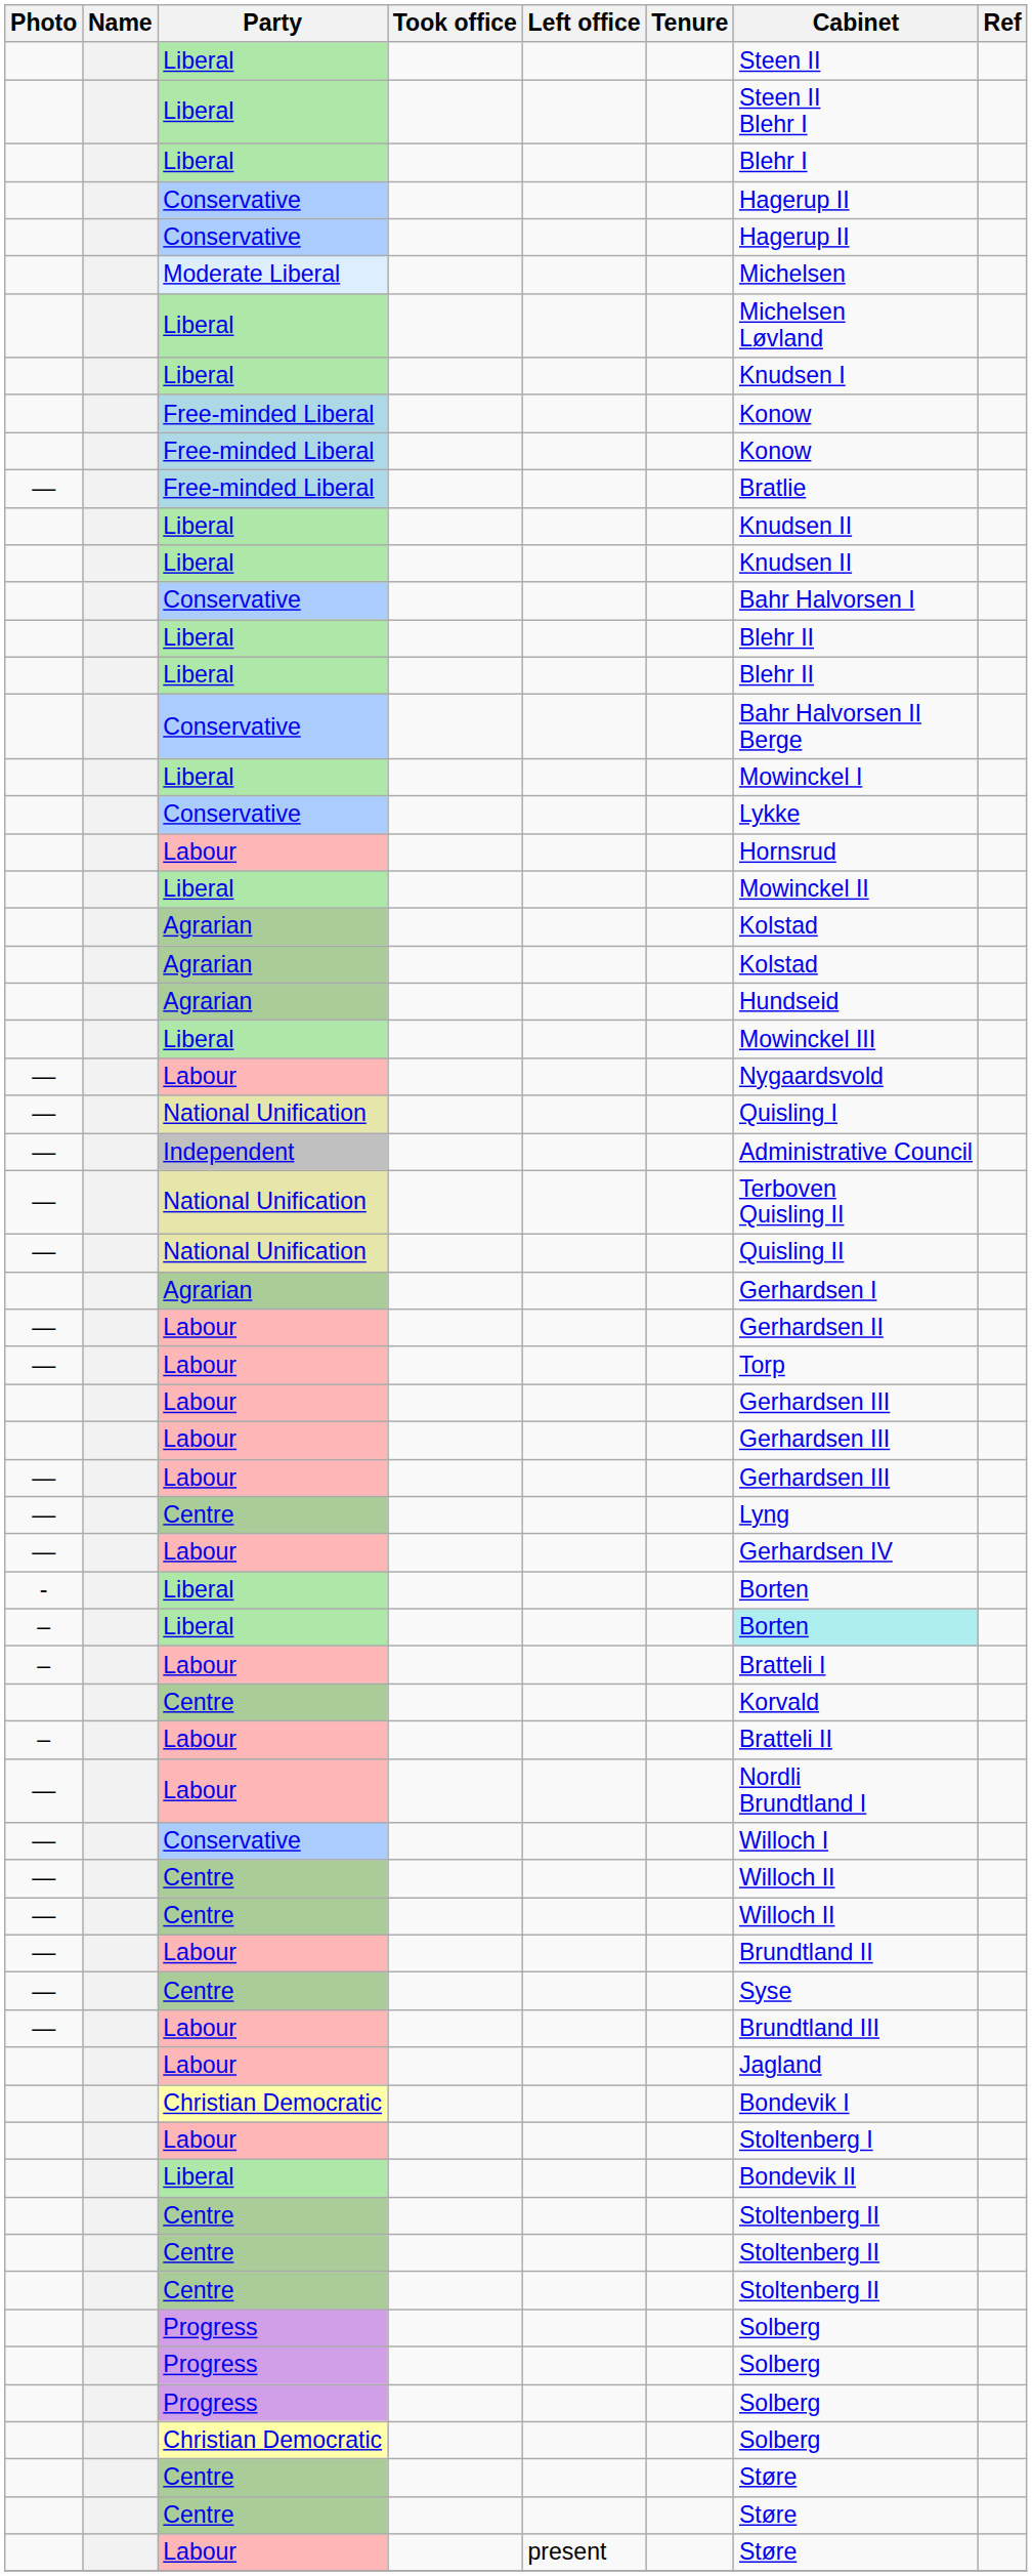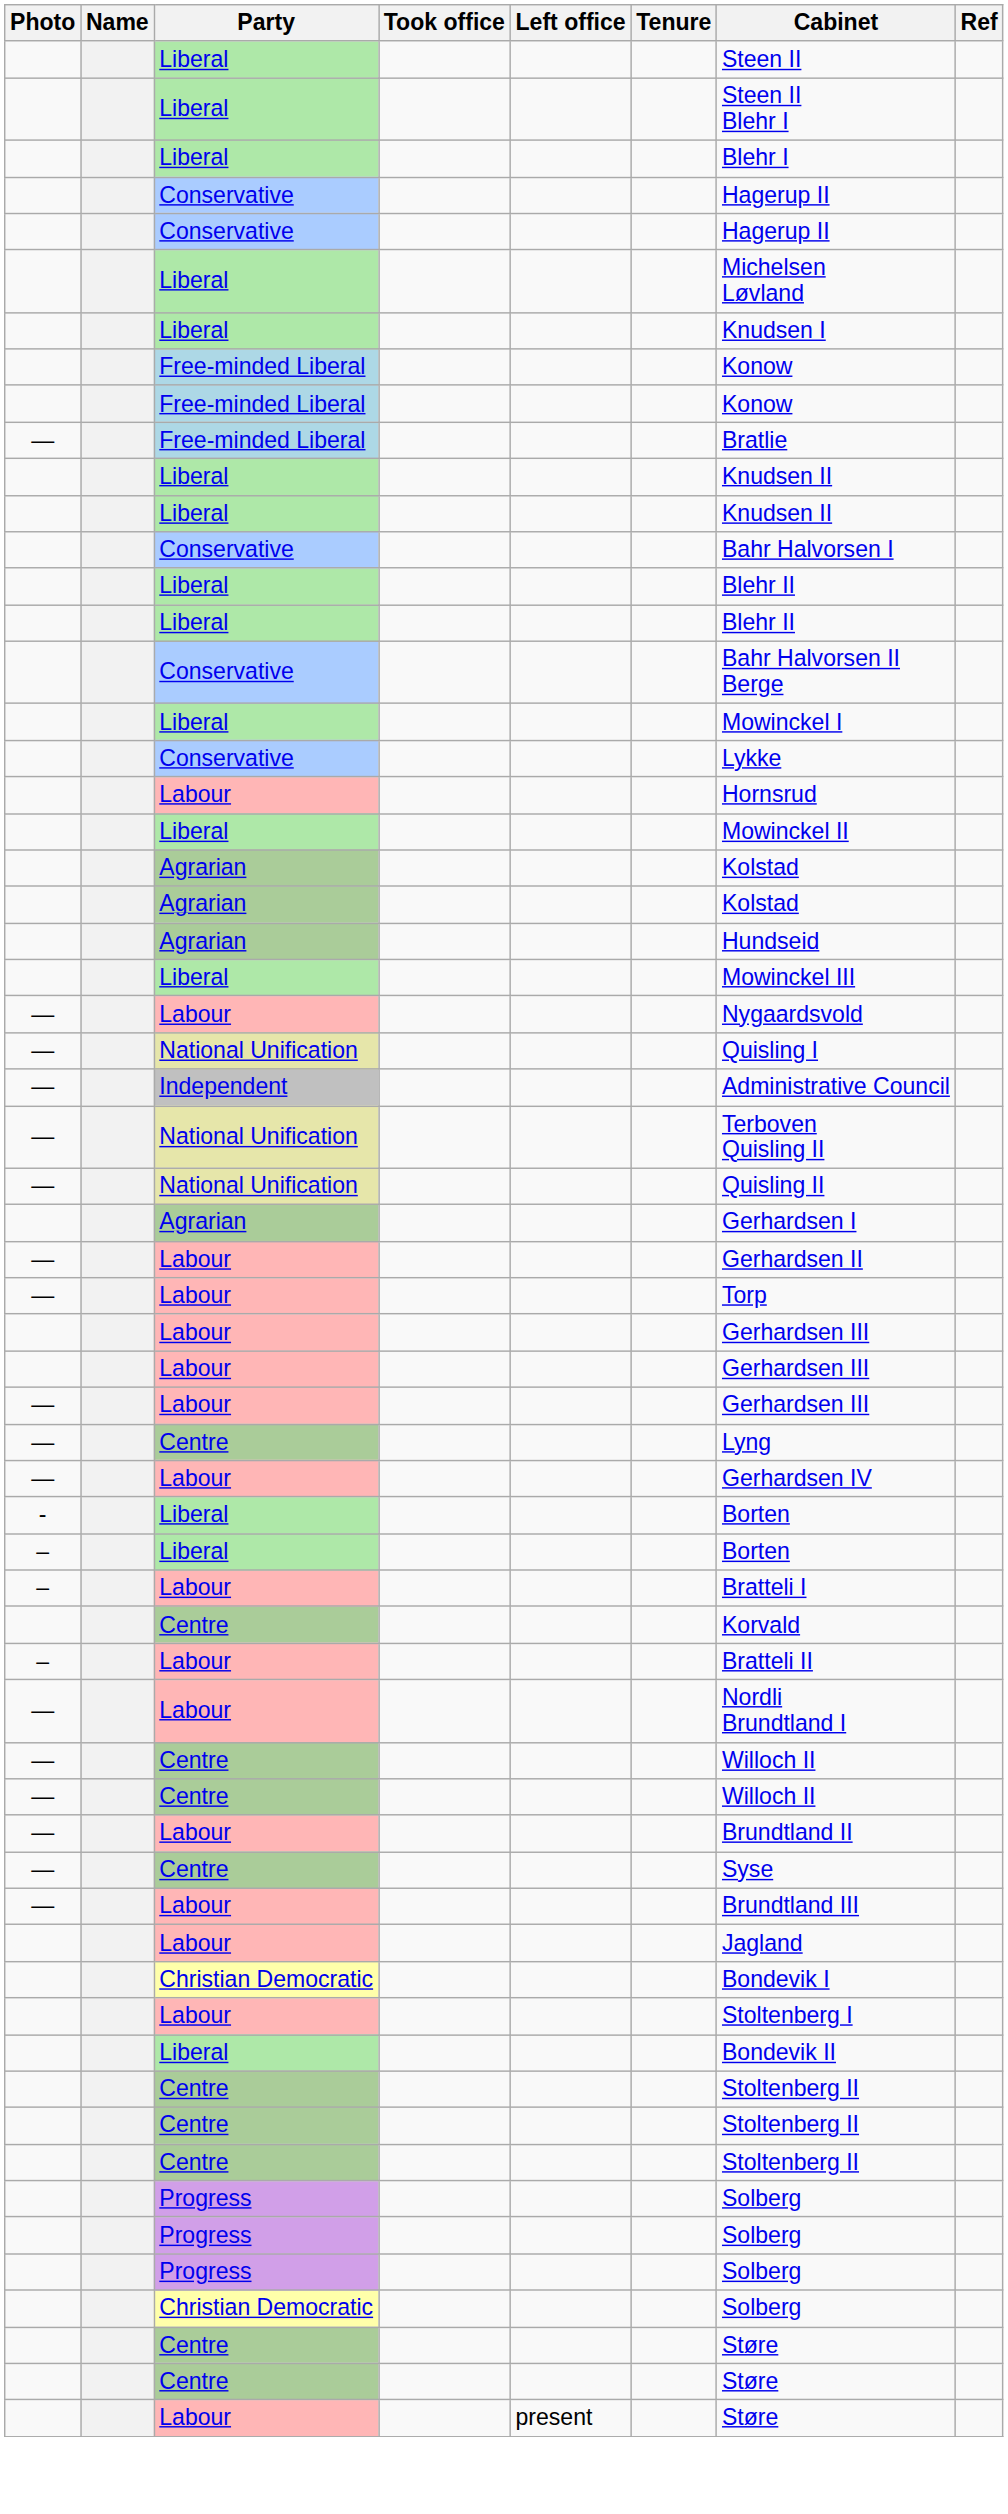- row: Moderate Liberal | Michelsen
– / Liberal | Cabinet: paleturquoise background -> no background
- row: — | Conservative | Willoch I
